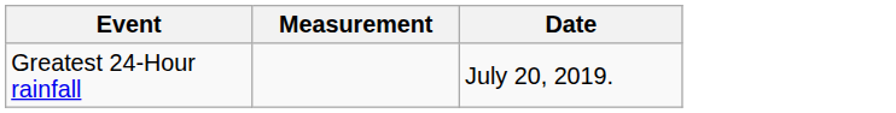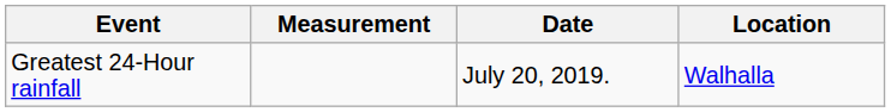+ column: Location | Walhalla
